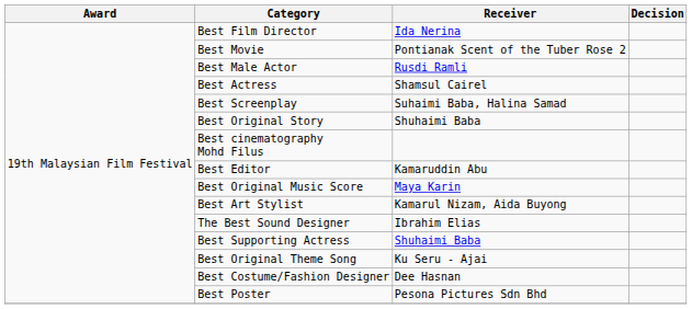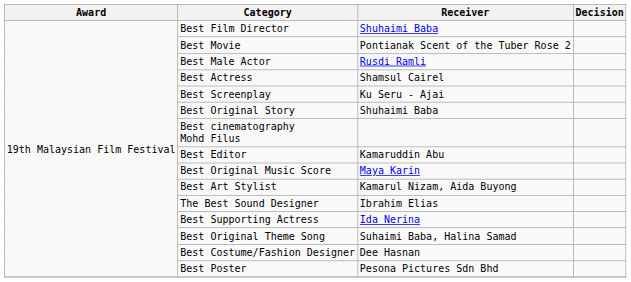Best Film Director | Receiver: Ida Nerina -> Shuhaimi Baba
Best Screenplay | Receiver: Suhaimi Baba, Halina Samad -> Ku Seru - Ajai
Best Supporting Actress | Receiver: Shuhaimi Baba -> Ida Nerina
Best Original Theme Song | Receiver: Ku Seru - Ajai -> Suhaimi Baba, Halina Samad
